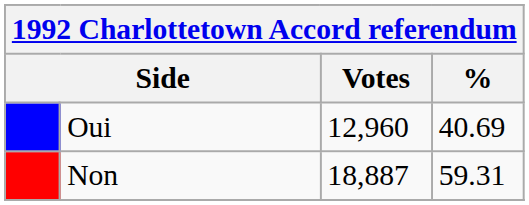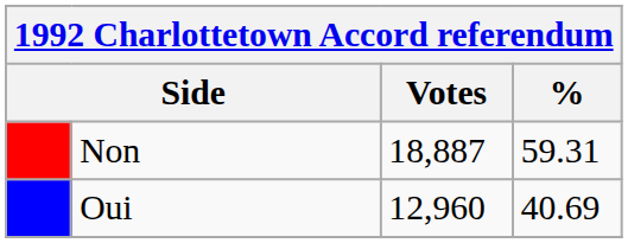rows swapped: Non <-> Oui
